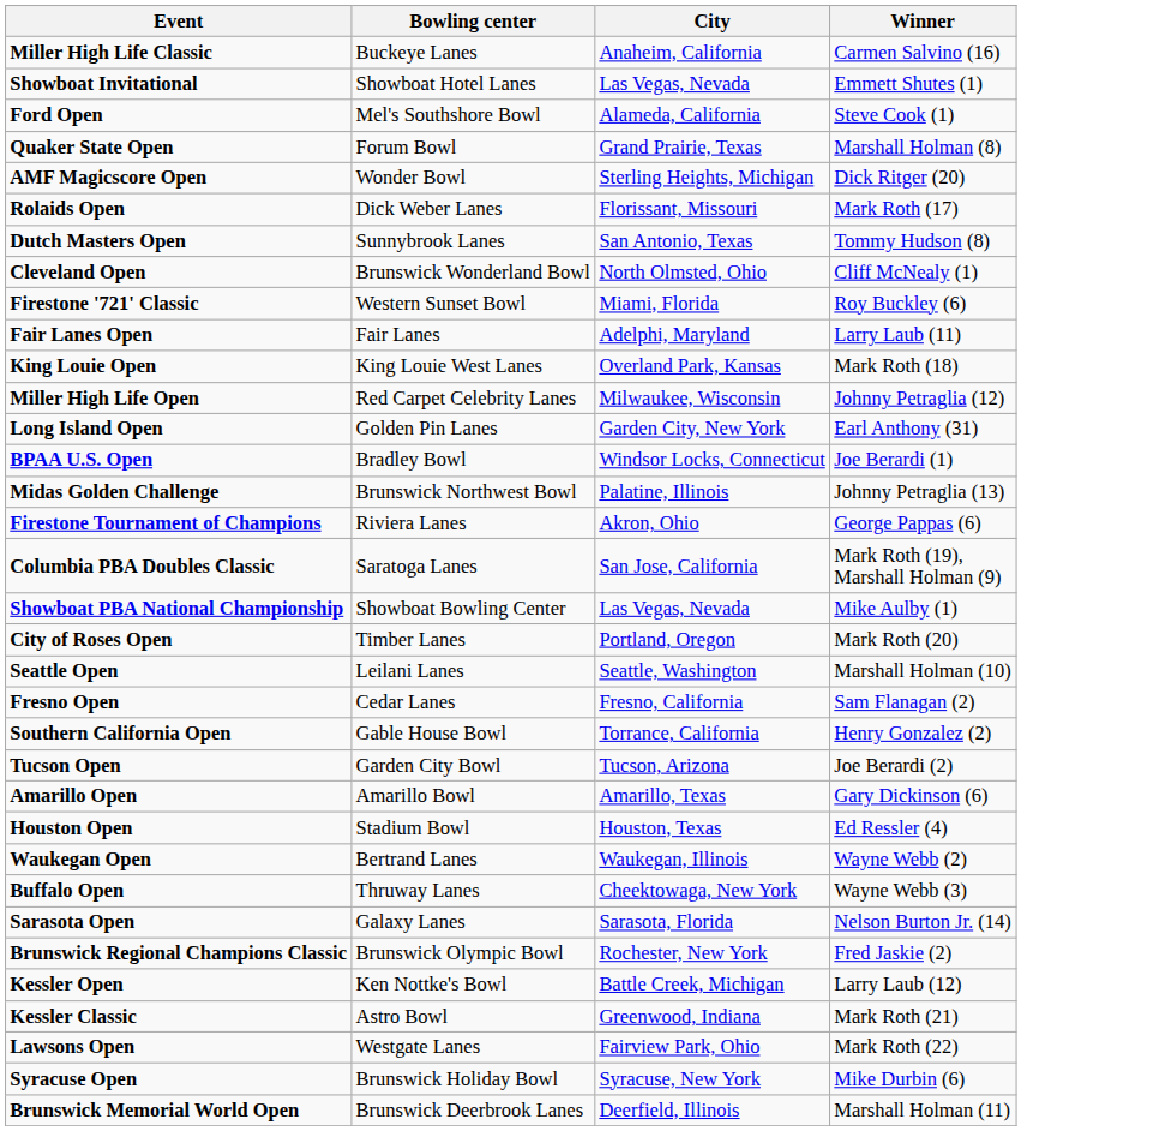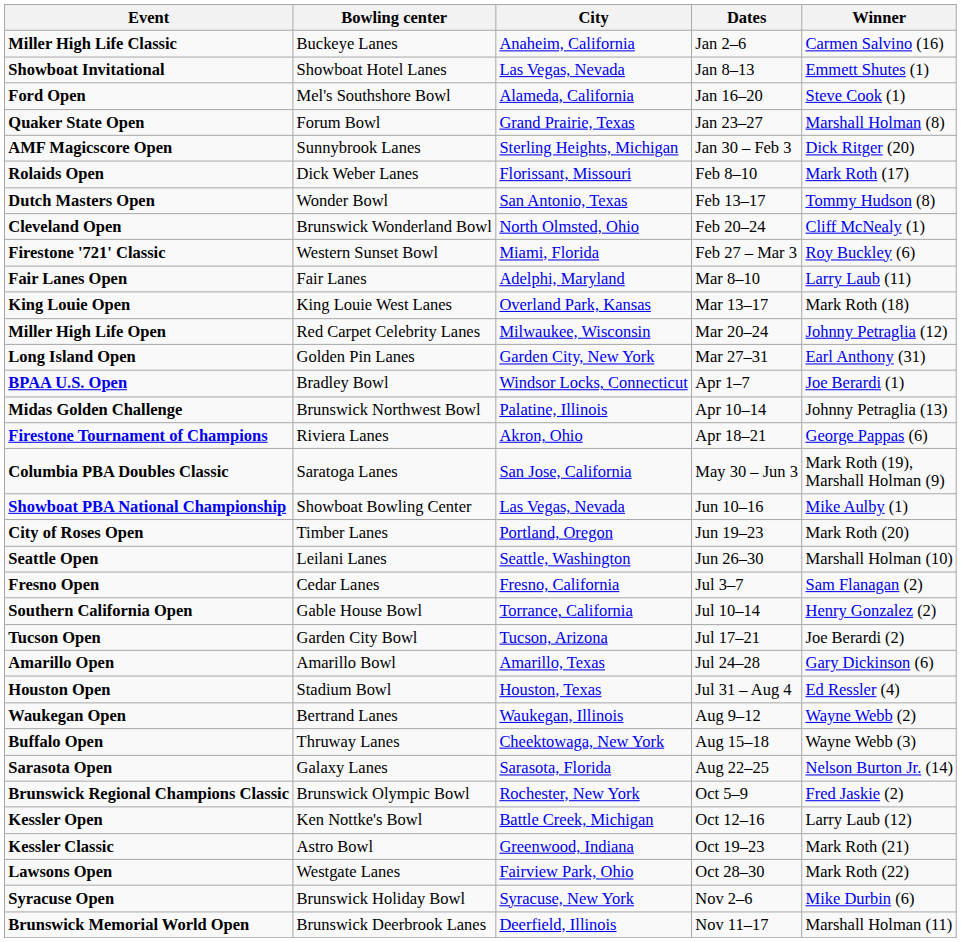+ column: Dates | Jan 2–6 | Jan 8–13 | Jan 16–20 | Jan 23–27 | Jan 30 – Feb 3 | Feb 8–10 | Feb 13–17 | Feb 20–24 | Feb 27 – Mar 3 | Mar 8–10 | Mar 13–17 | Mar 20–24 | Mar 27–31 | Apr 1–7 | Apr 10–14 | Apr 18–21 | May 30 – Jun 3 | Jun 10–16 | Jun 19–23 | Jun 26–30 | Jul 3–7 | Jul 10–14 | Jul 17–21 | Jul 24–28 | Jul 31 – Aug 4 | Aug 9–12 | Aug 15–18 | Aug 22–25 | Oct 5–9 | Oct 12–16 | Oct 19–23 | Oct 28–30 | Nov 2–6 | Nov 11–17
AMF Magicscore Open | Bowling center: Wonder Bowl -> Sunnybrook Lanes
Dutch Masters Open | Bowling center: Sunnybrook Lanes -> Wonder Bowl
